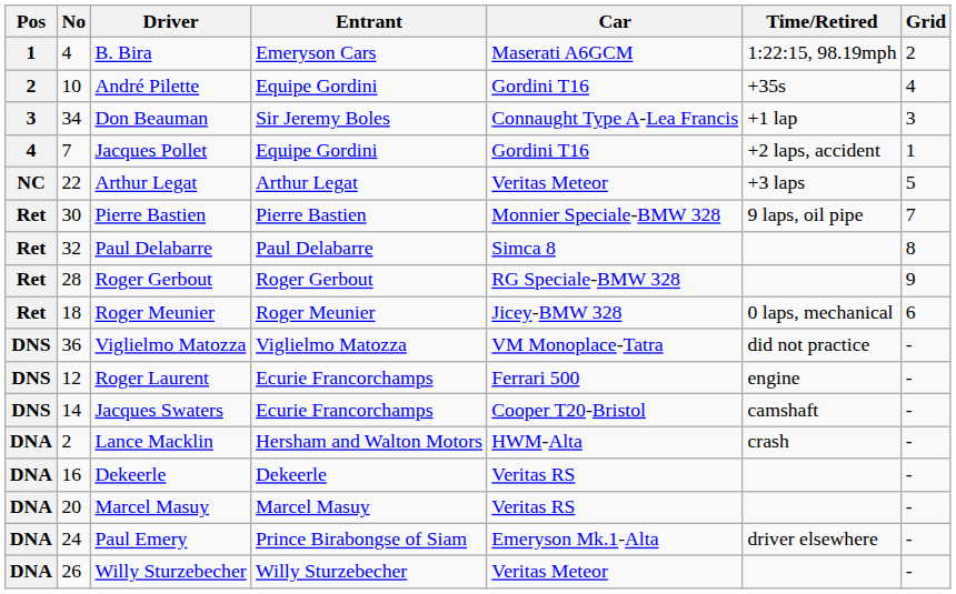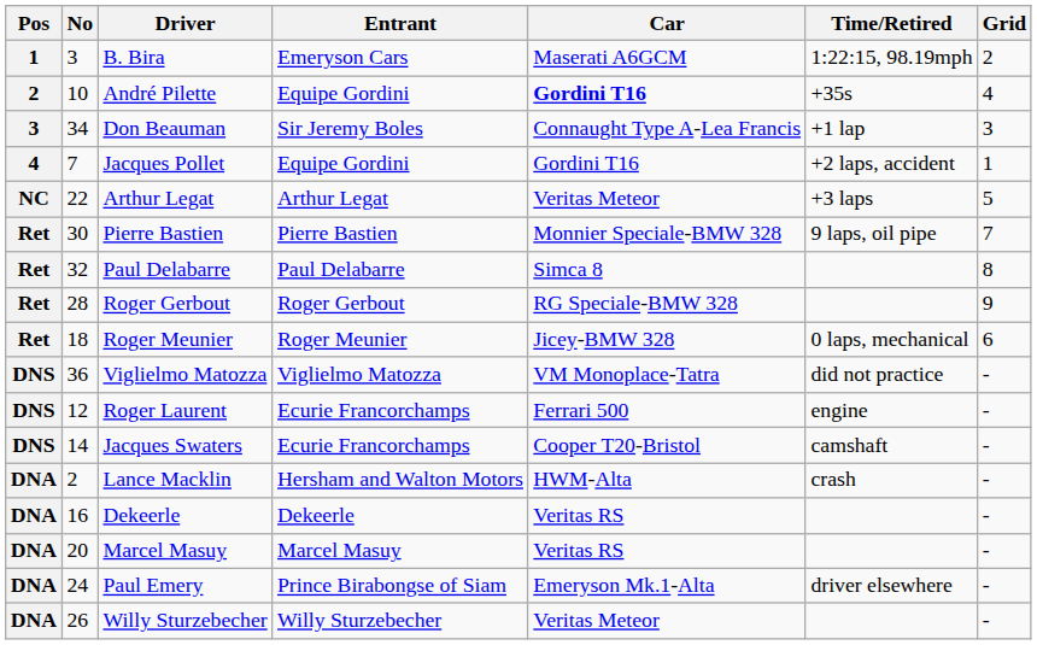B. Bira | No: 4 -> 3
André Pilette | Car: normal -> bold
